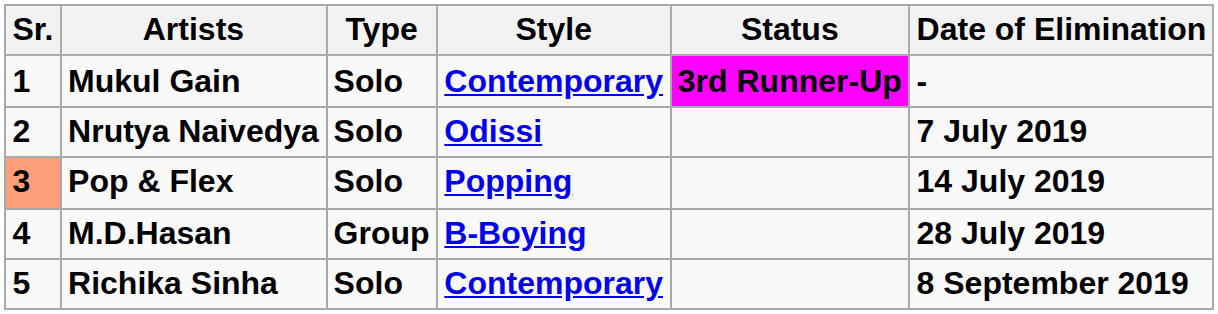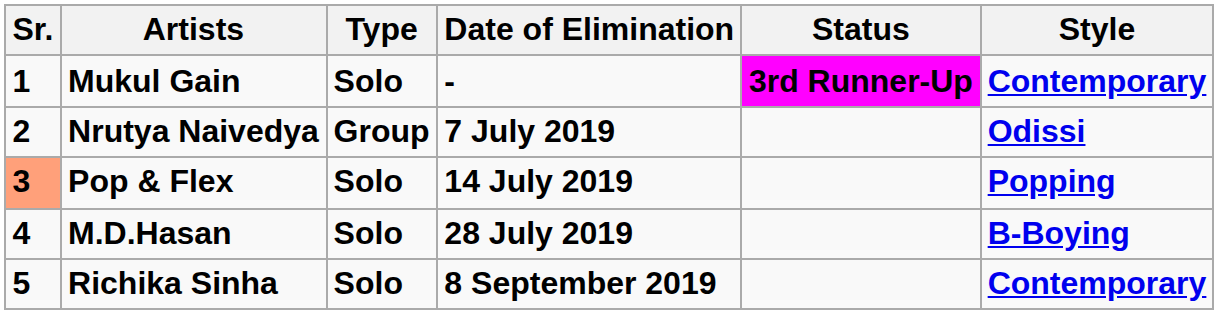columns swapped: Style <-> Date of Elimination
Nrutya Naivedya | Type: Solo -> Group
M.D.Hasan | Type: Group -> Solo
